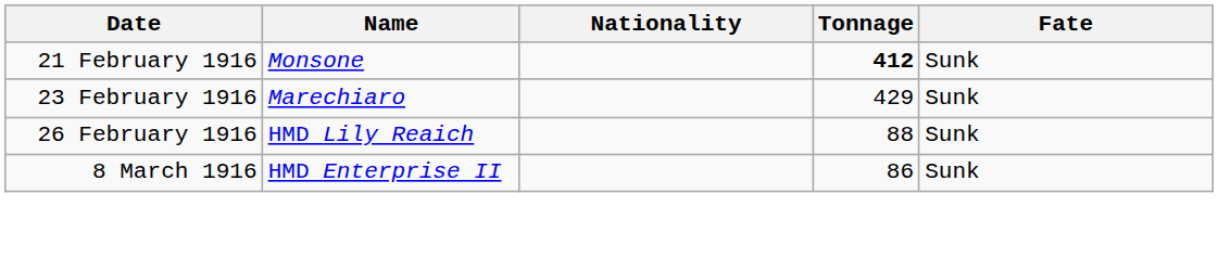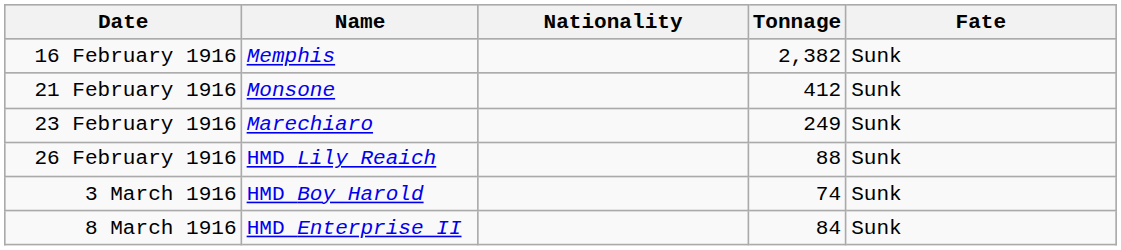+ row: 16 February 1916 | Memphis | 2,382 | Sunk
21 February 1916 | Tonnage: bold -> normal
23 February 1916 | Tonnage: 429 -> 249
+ row: 3 March 1916 | HMD Boy Harold | 74 | Sunk
8 March 1916 | Tonnage: 86 -> 84
